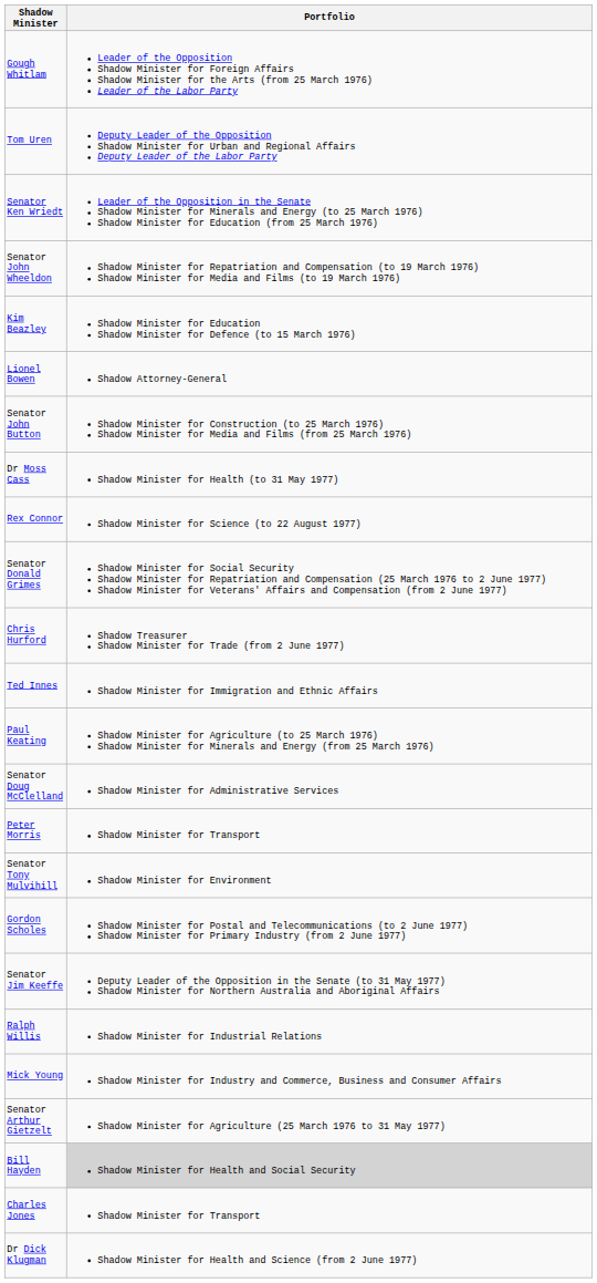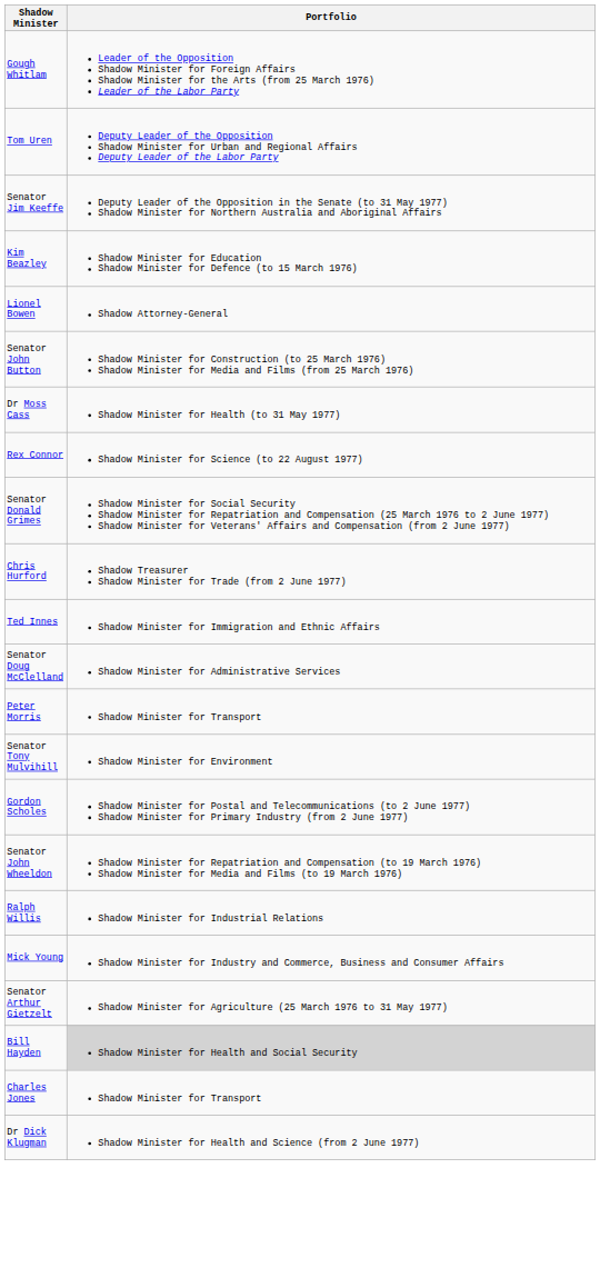- row: Senator Ken Wriedt | Leader of the Opposition in the Senate Shadow Minister for Minerals and Energy (to 25 March 1976) Shadow Minister for Education (from 25 March 1976)
rows swapped: Senator Jim Keeffe <-> Senator John Wheeldon
- row: Paul Keating | Shadow Minister for Agriculture (to 25 March 1976) Shadow Minister for Minerals and Energy (from 25 March 1976)
